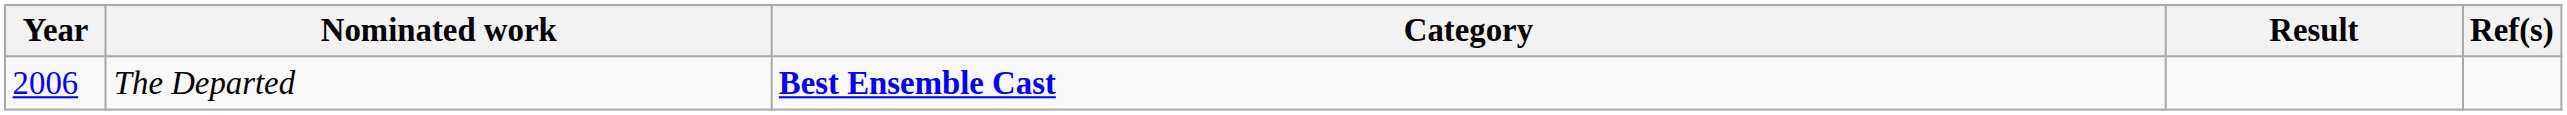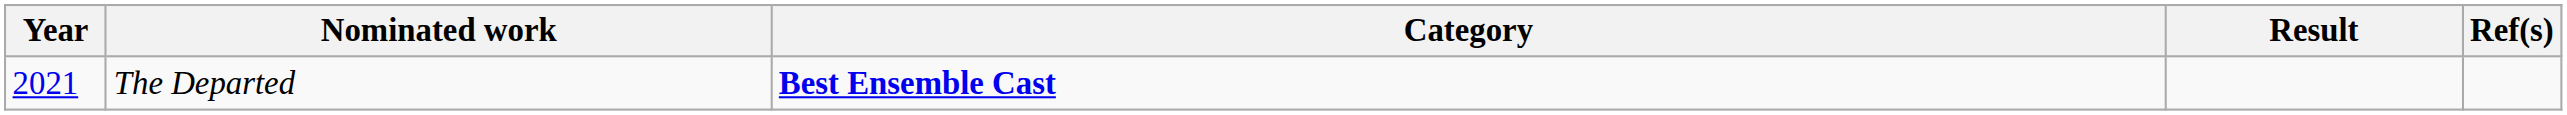The Departed | Year: 2006 -> 2021
